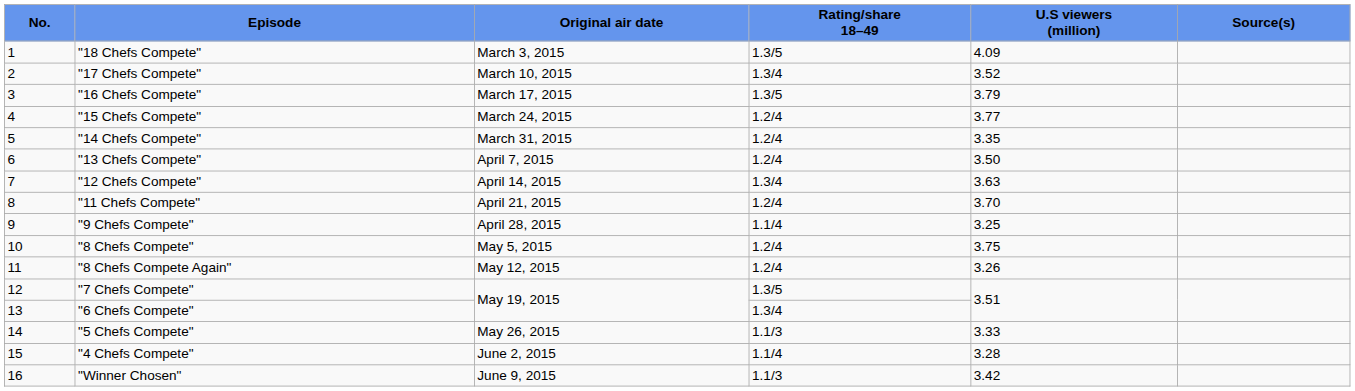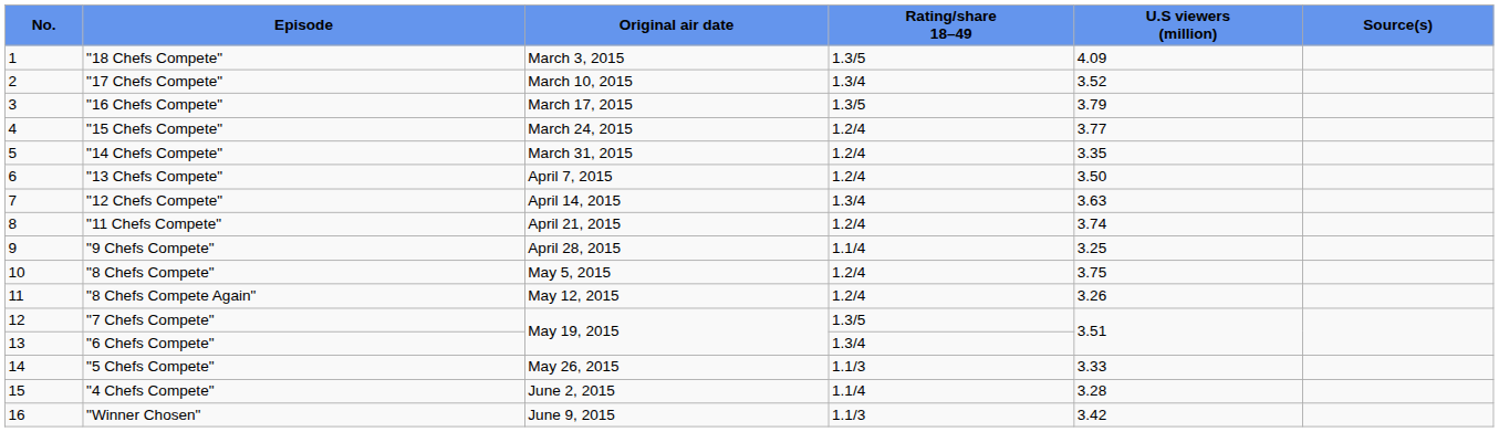"11 Chefs Compete" | U.S viewers (million): 3.70 -> 3.74
